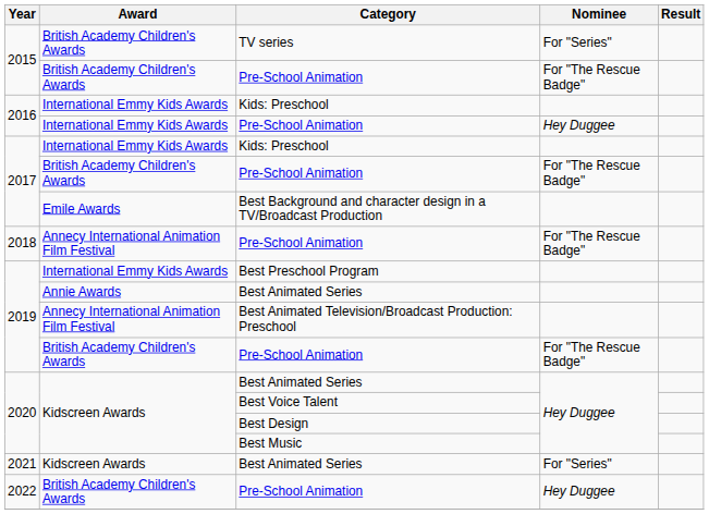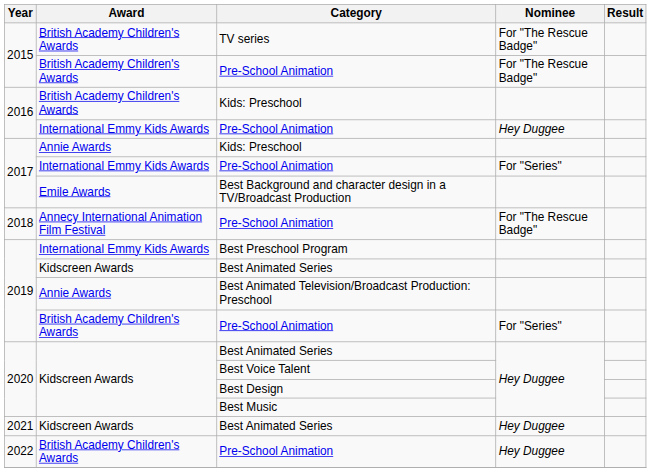TV series | Nominee: For "Series" -> For "The Rescue Badge"
2016 / Kids: Preschool | Award: International Emmy Kids Awards -> British Academy Children's Awards
2017 / Kids: Preschool | Award: International Emmy Kids Awards -> Annie Awards
2017 / Pre-School Animation | Award: British Academy Children's Awards -> International Emmy Kids Awards
2017 / Pre-School Animation | Nominee: For "The Rescue Badge" -> For "Series"
2019 / Best Animated Series | Award: Annie Awards -> Kidscreen Awards
Best Animated Television/Broadcast Production: Preschool | Award: Annecy International Animation Film Festival -> Annie Awards
2019 / Pre-School Animation | Nominee: For "The Rescue Badge" -> For "Series"
2021 / Best Animated Series | Nominee: For "Series" -> Hey Duggee
